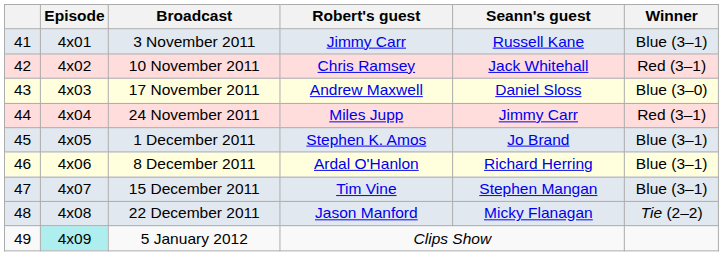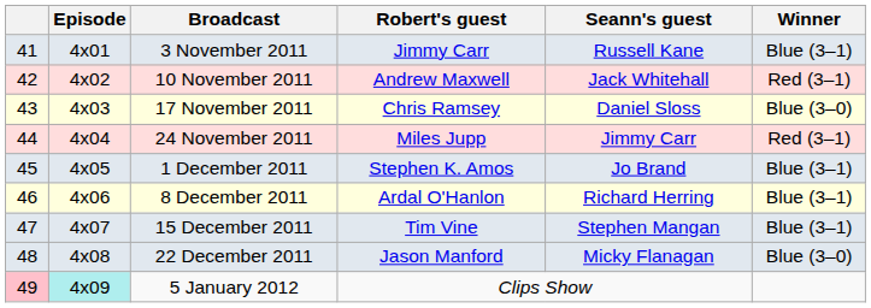10 November 2011 | Robert's guest: Chris Ramsey -> Andrew Maxwell
17 November 2011 | Robert's guest: Andrew Maxwell -> Chris Ramsey
22 December 2011 | Winner: Tie (2–2) -> Blue (3–0)
5 January 2012 | column 1: no background -> pink background
